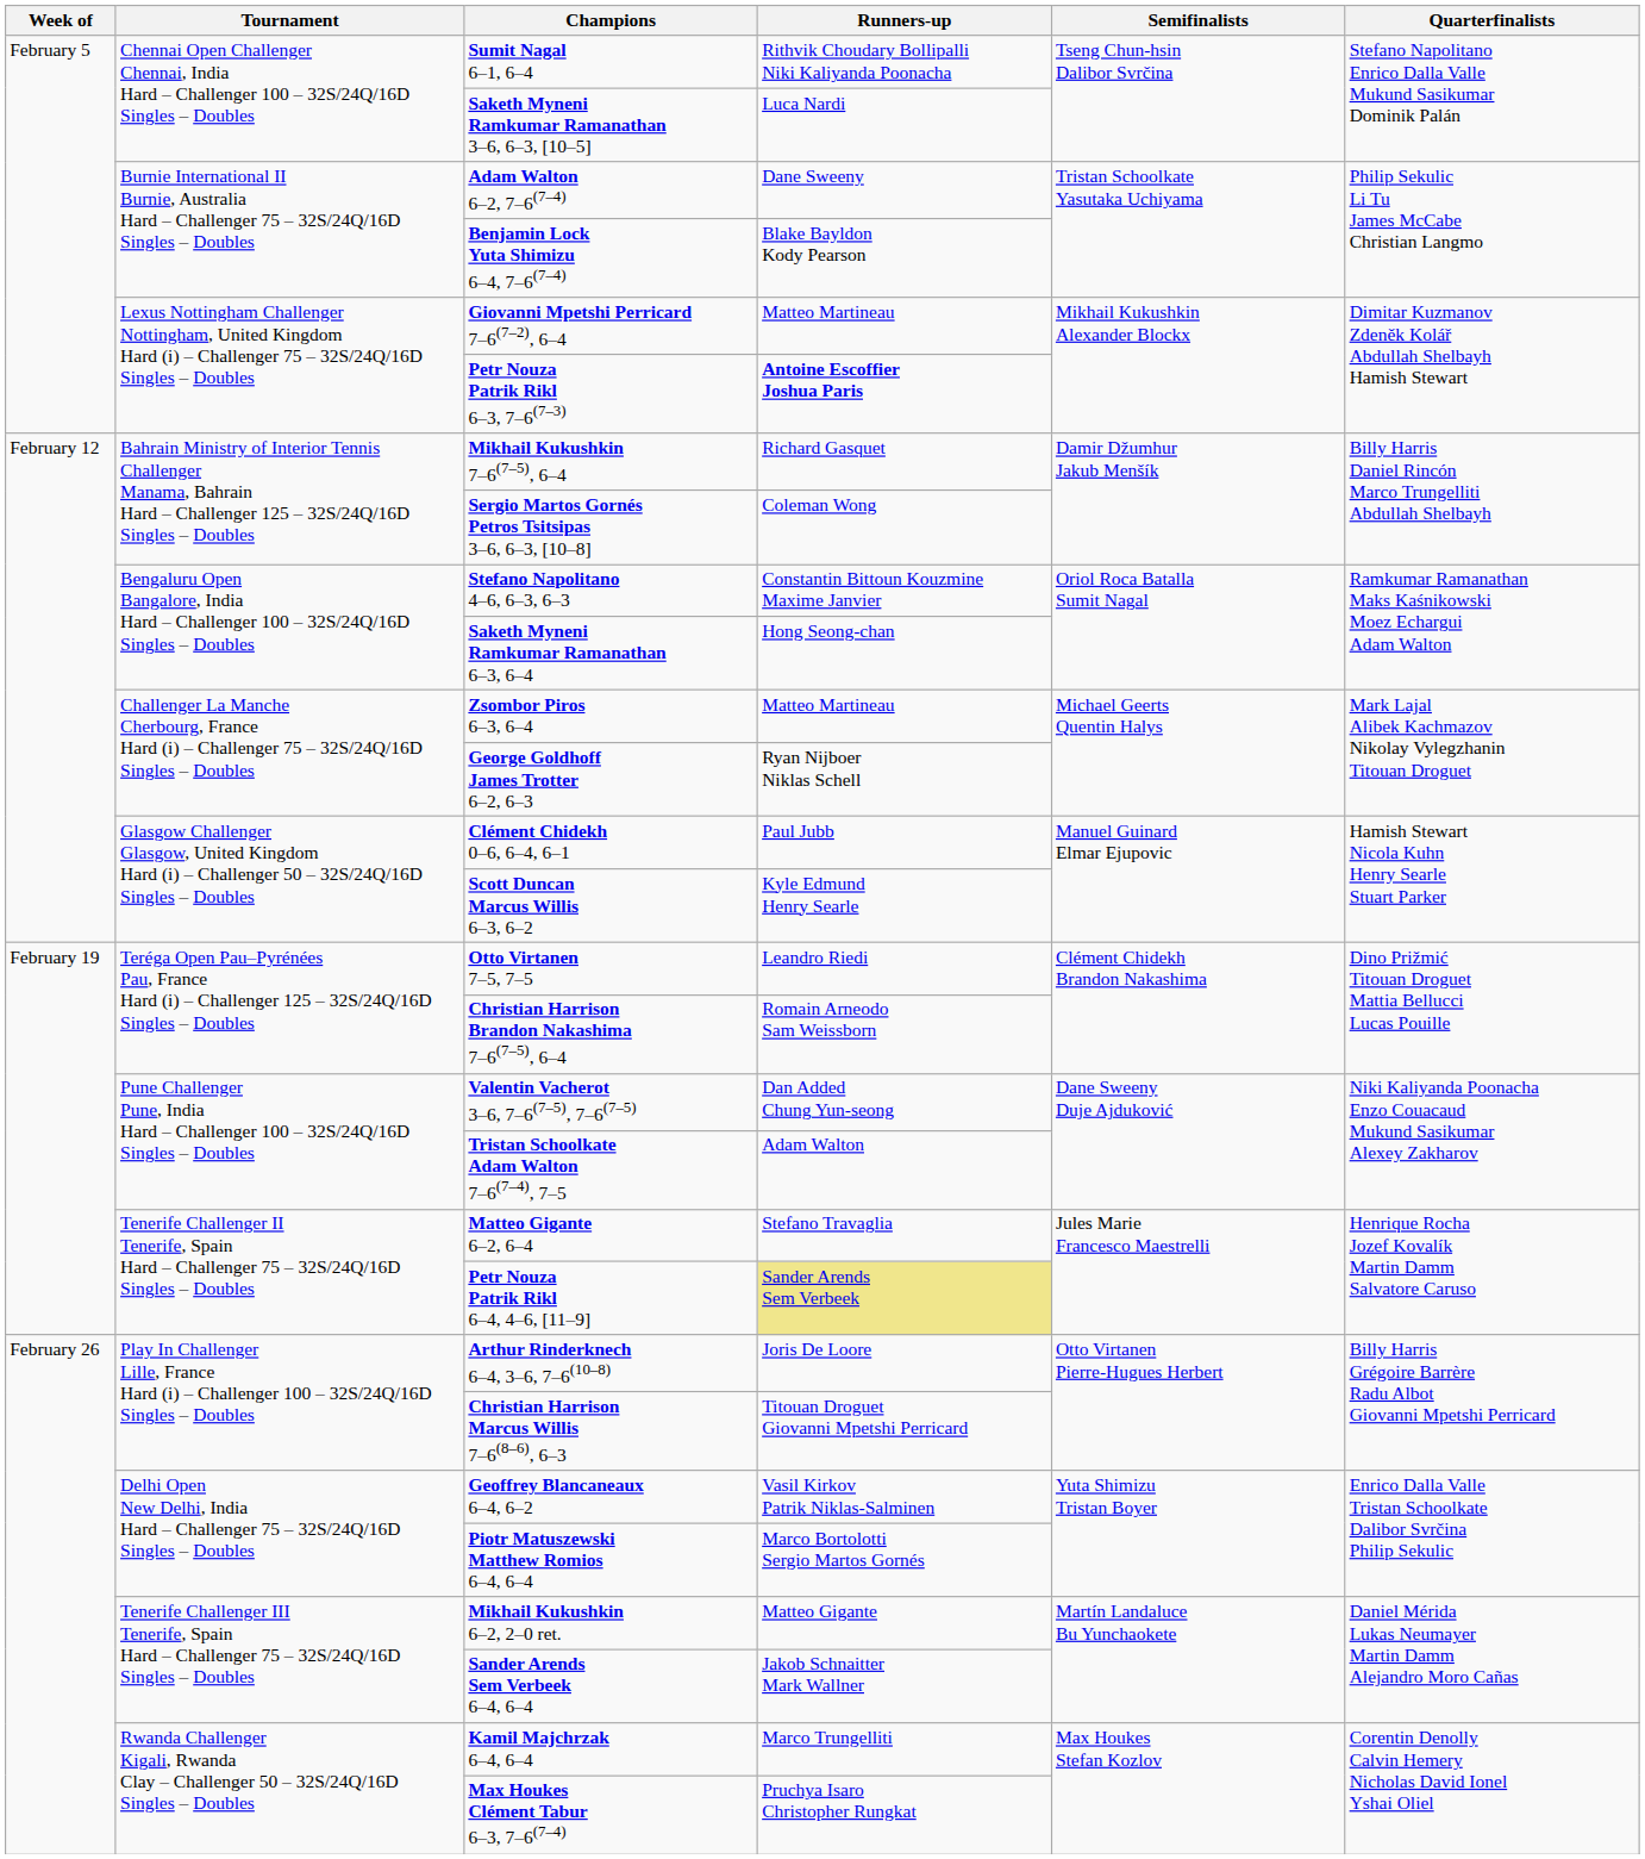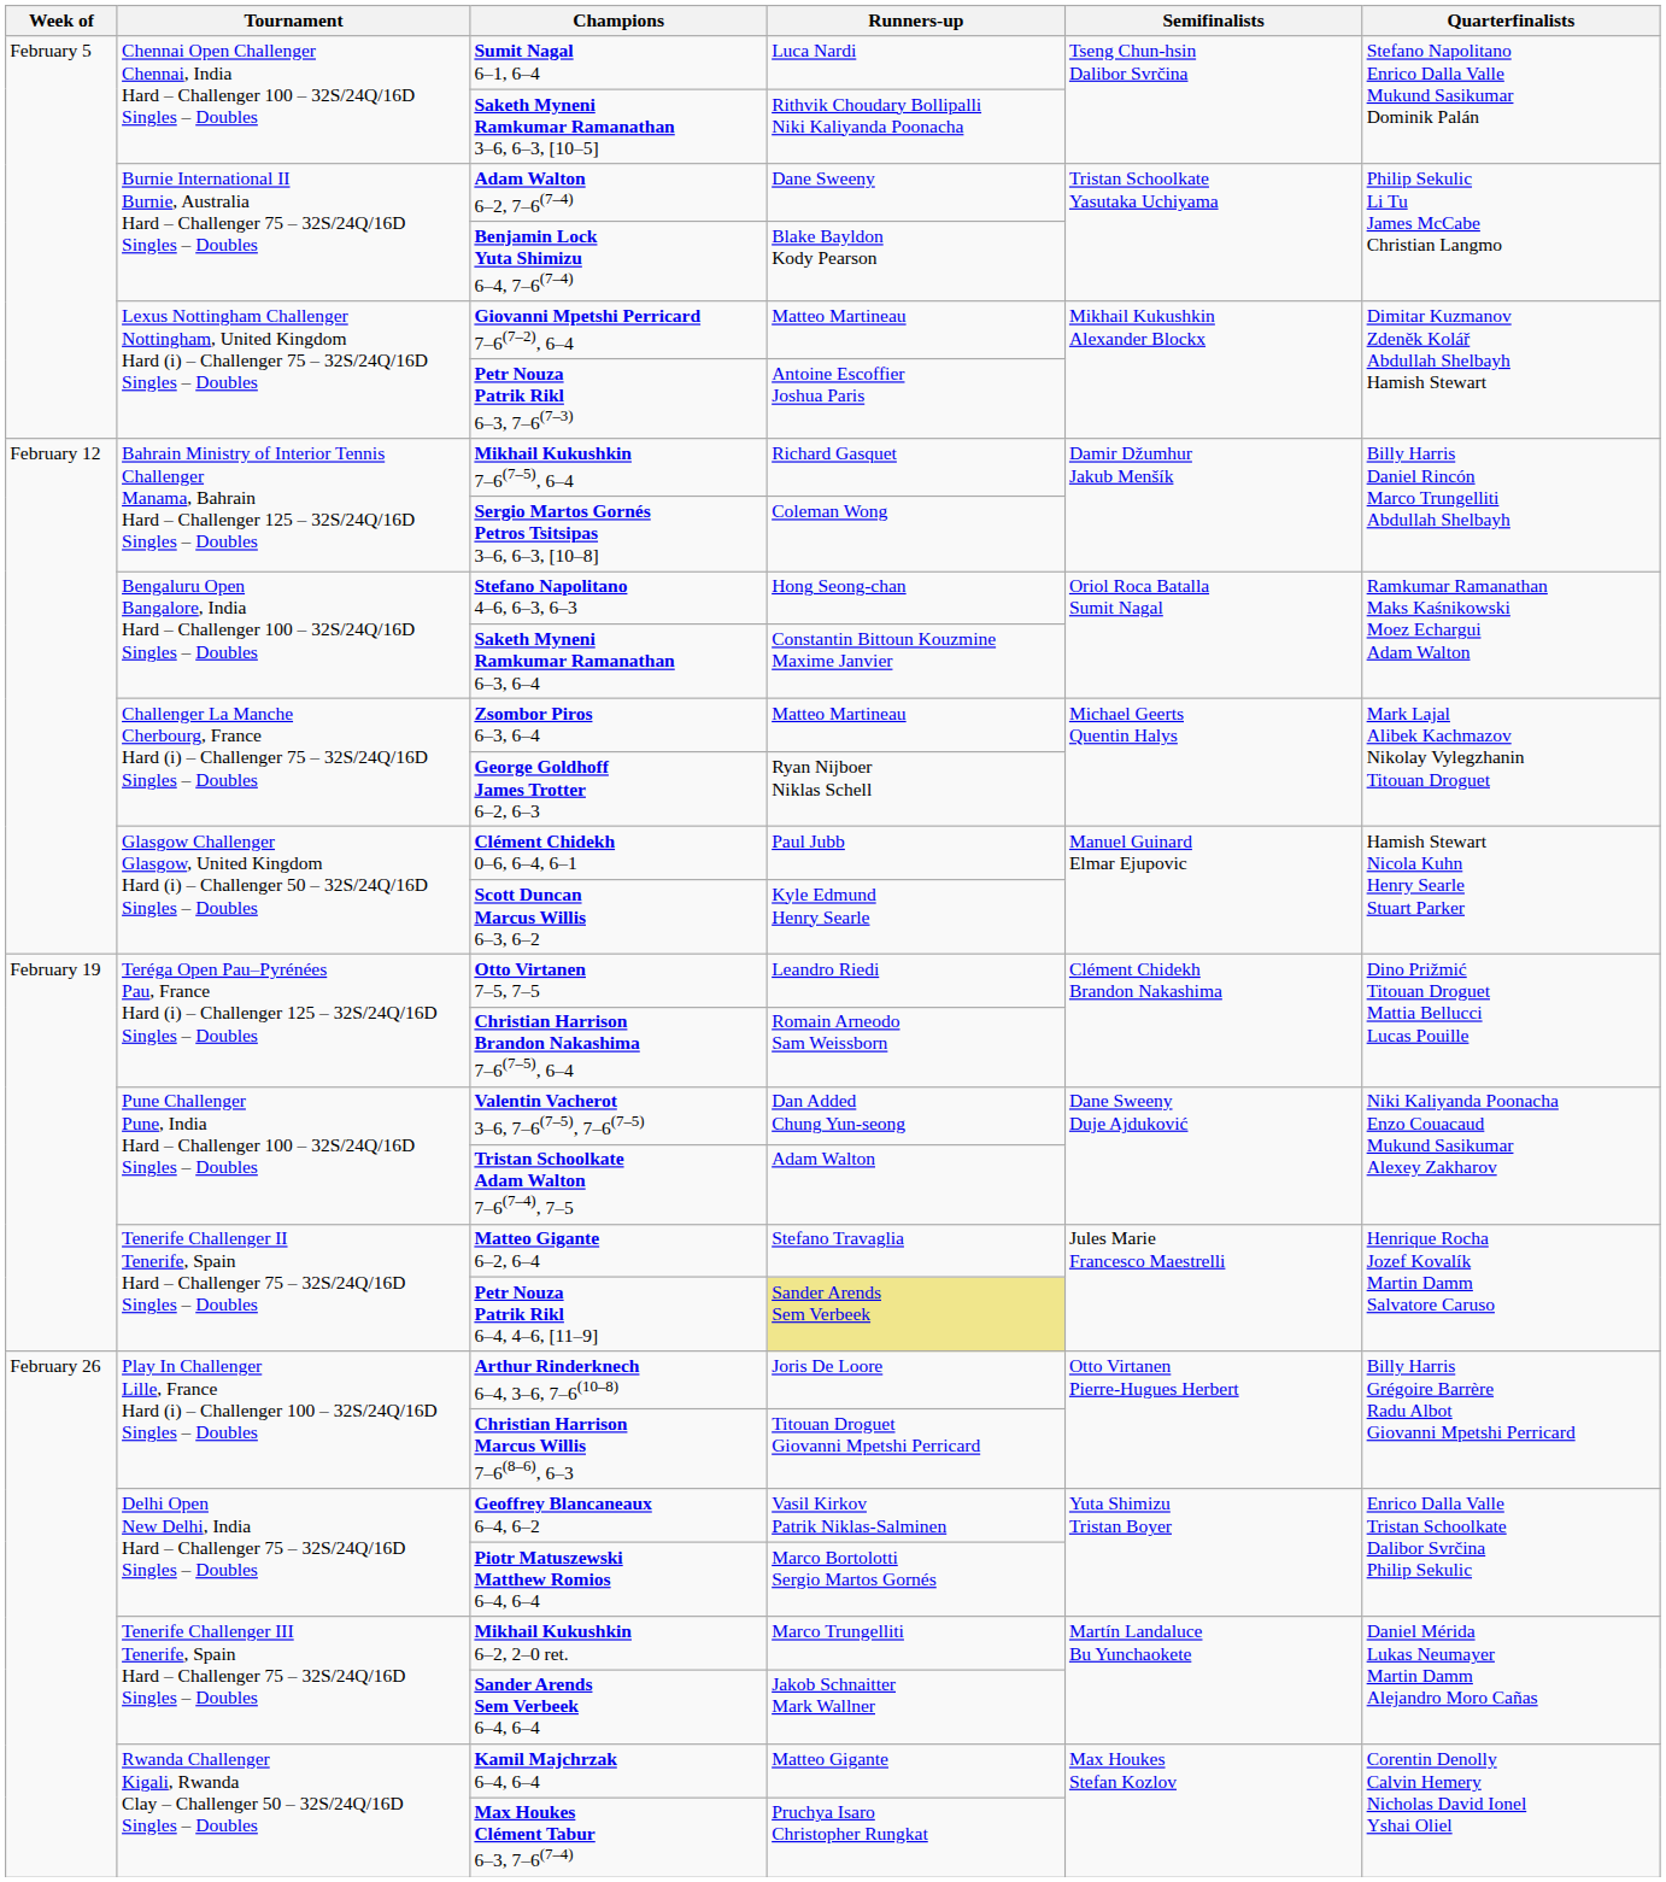Sumit Nagal 6–1, 6–4 | Runners-up: Rithvik Choudary Bollipalli Niki Kaliyanda Poonacha -> Luca Nardi
Saketh Myneni Ramkumar Ramanathan 3–6, 6–3, [10–5] | Runners-up: Luca Nardi -> Rithvik Choudary Bollipalli Niki Kaliyanda Poonacha
Petr Nouza Patrik Rikl 6–3, 7–6(7–3) | Runners-up: bold -> normal
Stefano Napolitano 4–6, 6–3, 6–3 | Runners-up: Constantin Bittoun Kouzmine Maxime Janvier -> Hong Seong-chan
Saketh Myneni Ramkumar Ramanathan 6–3, 6–4 | Runners-up: Hong Seong-chan -> Constantin Bittoun Kouzmine Maxime Janvier
Mikhail Kukushkin 6–2, 2–0 ret. | Runners-up: Matteo Gigante -> Marco Trungelliti
Kamil Majchrzak 6–4, 6–4 | Runners-up: Marco Trungelliti -> Matteo Gigante
